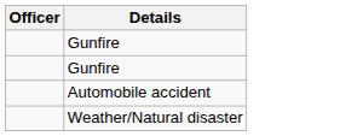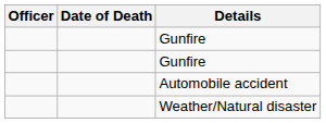+ column: Date of Death
